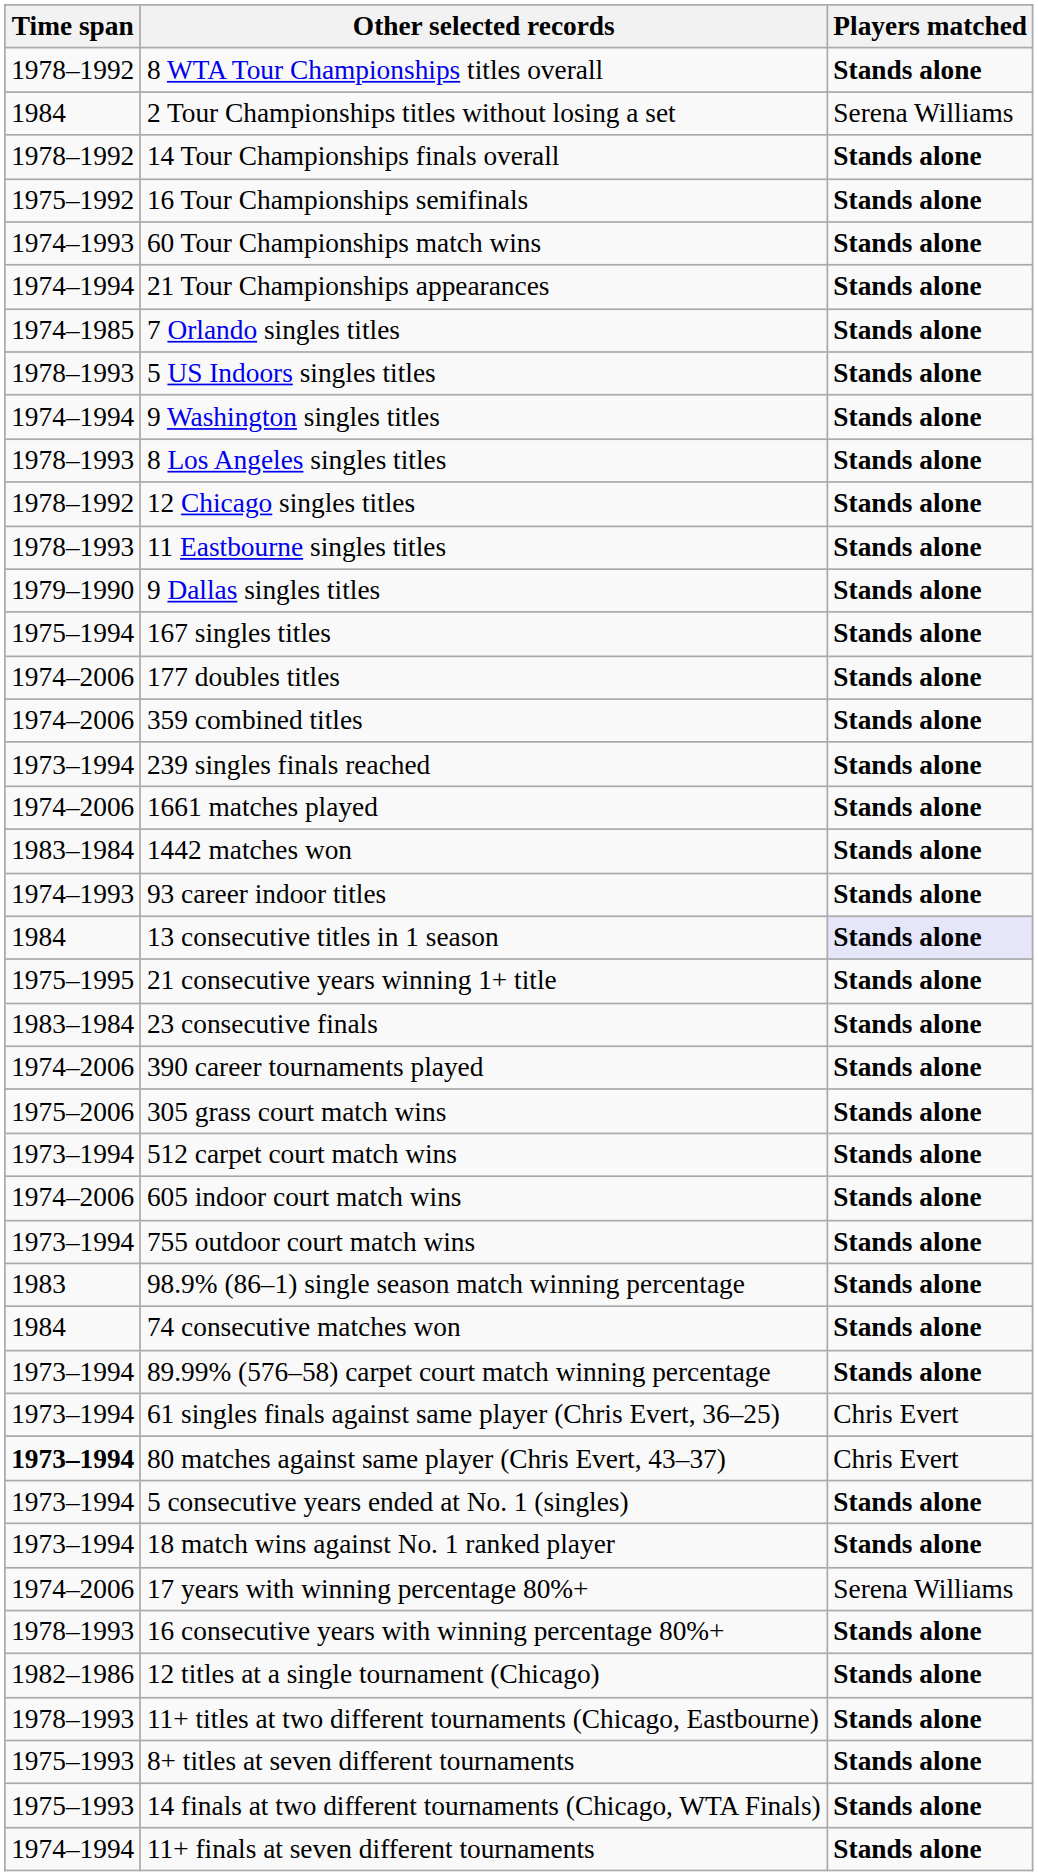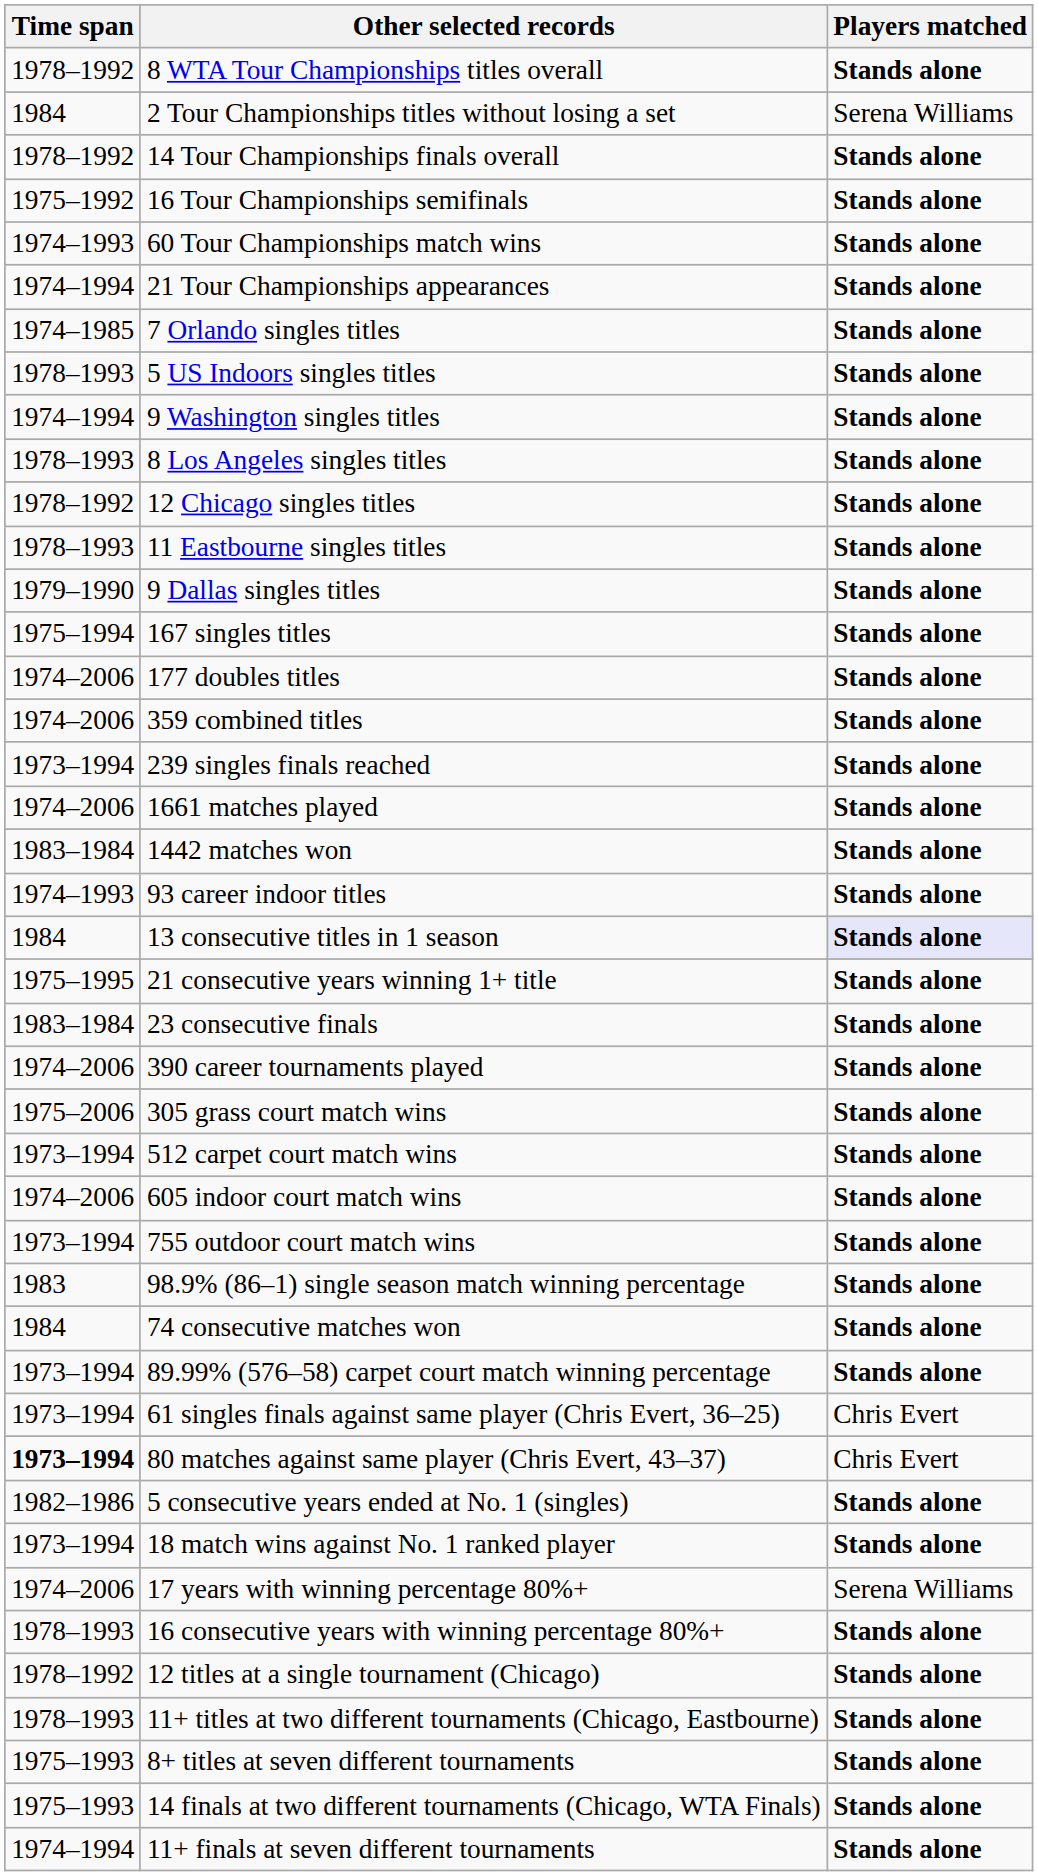5 consecutive years ended at No. 1 (singles) | Time span: 1973–1994 -> 1982–1986
12 titles at a single tournament (Chicago) | Time span: 1982–1986 -> 1978–1992
